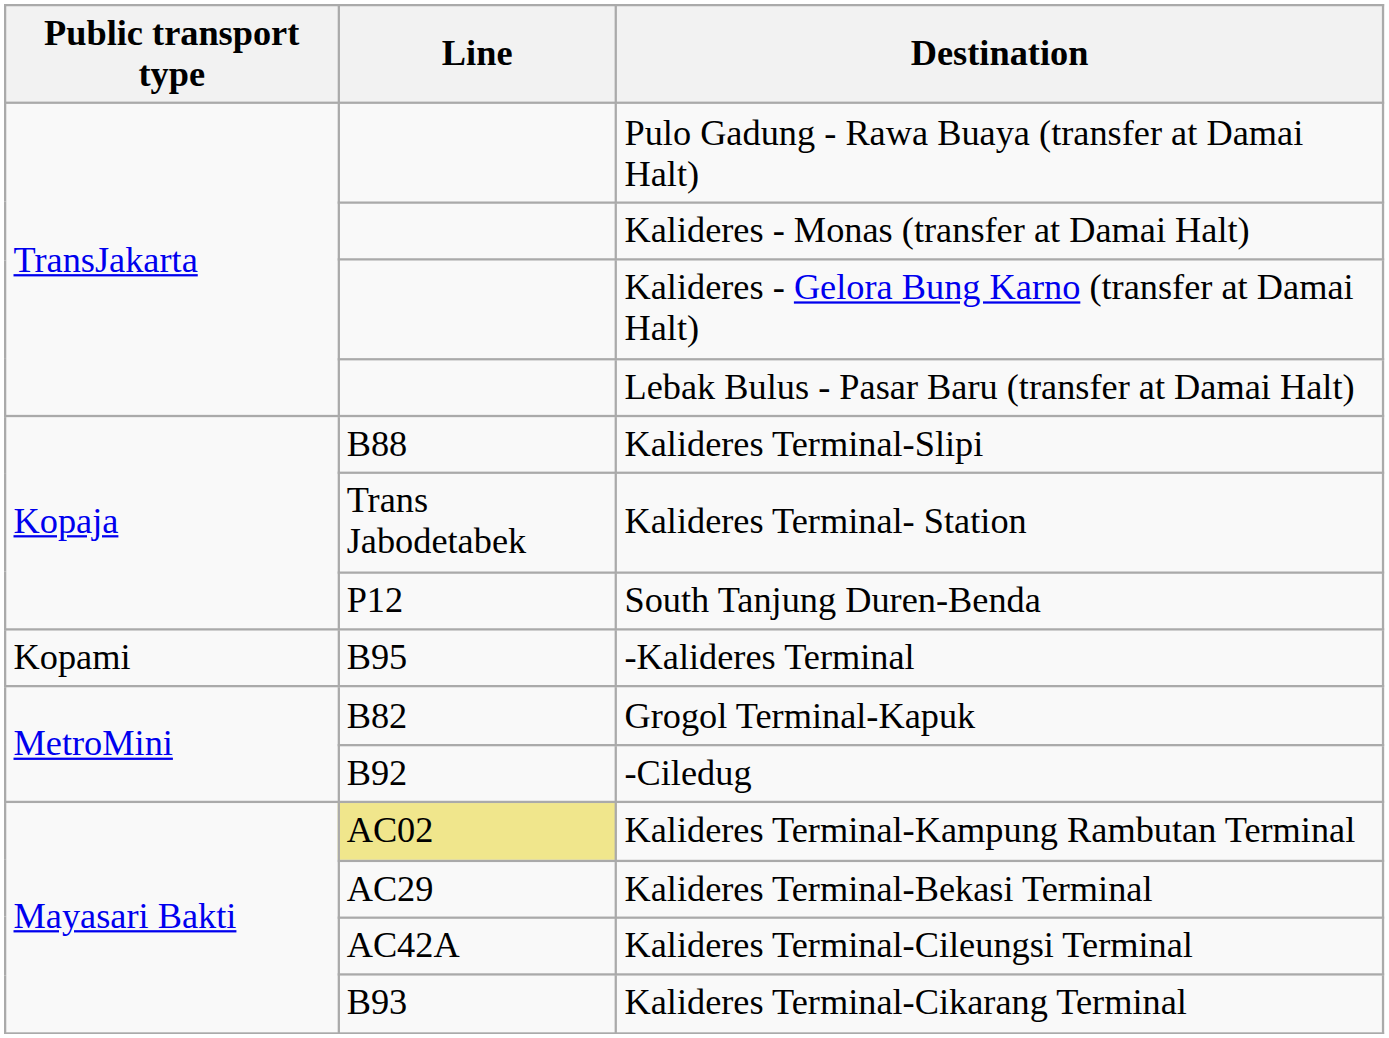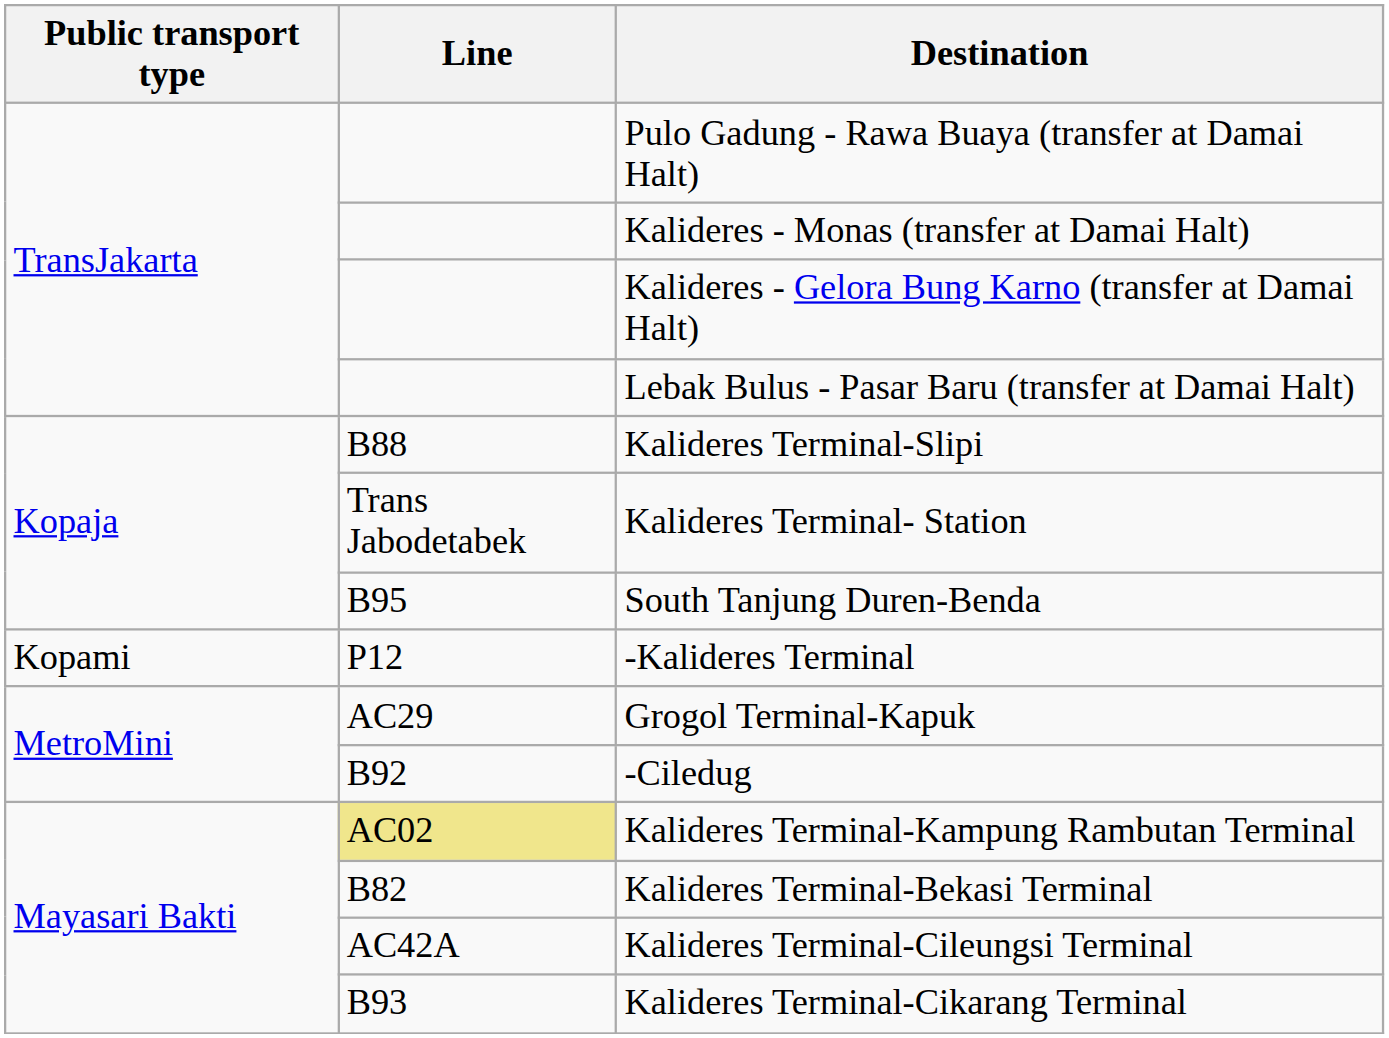South Tanjung Duren-Benda | Line: P12 -> B95
-Kalideres Terminal | Line: B95 -> P12
Grogol Terminal-Kapuk | Line: B82 -> AC29
Kalideres Terminal-Bekasi Terminal | Line: AC29 -> B82
